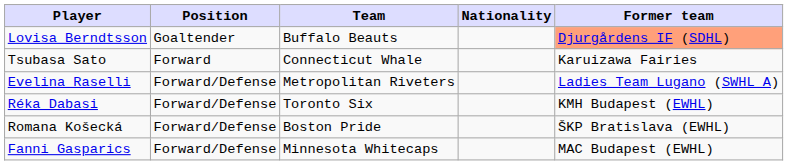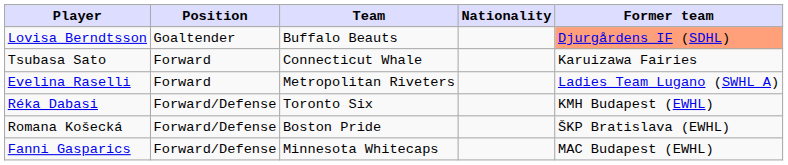Evelina Raselli | Position: Forward/Defense -> Forward
